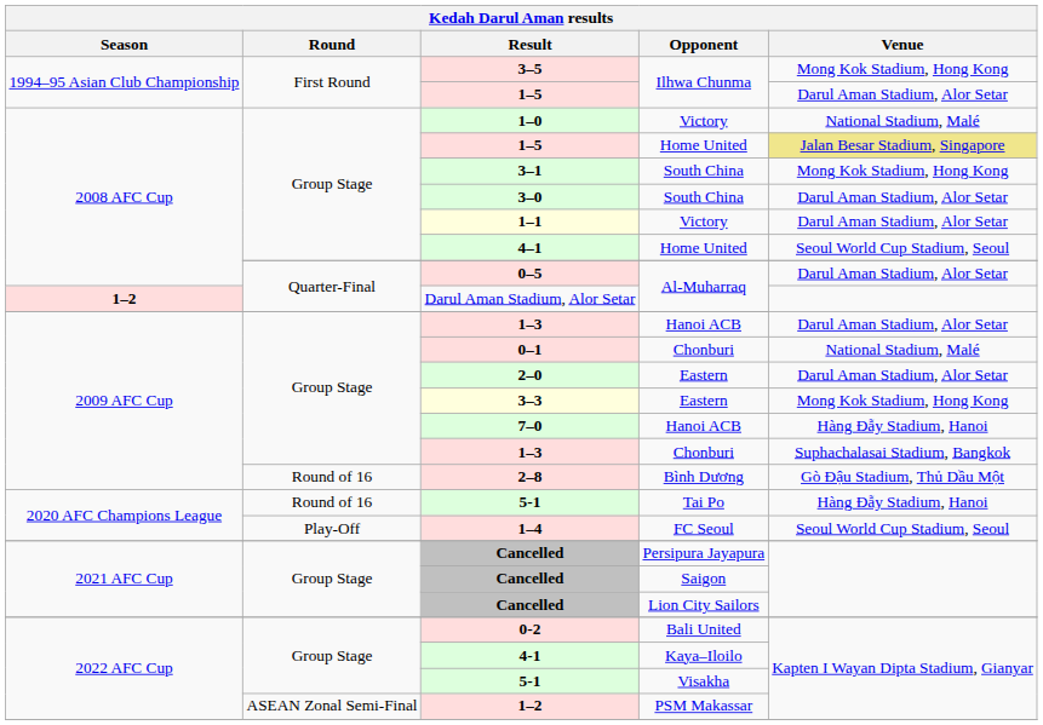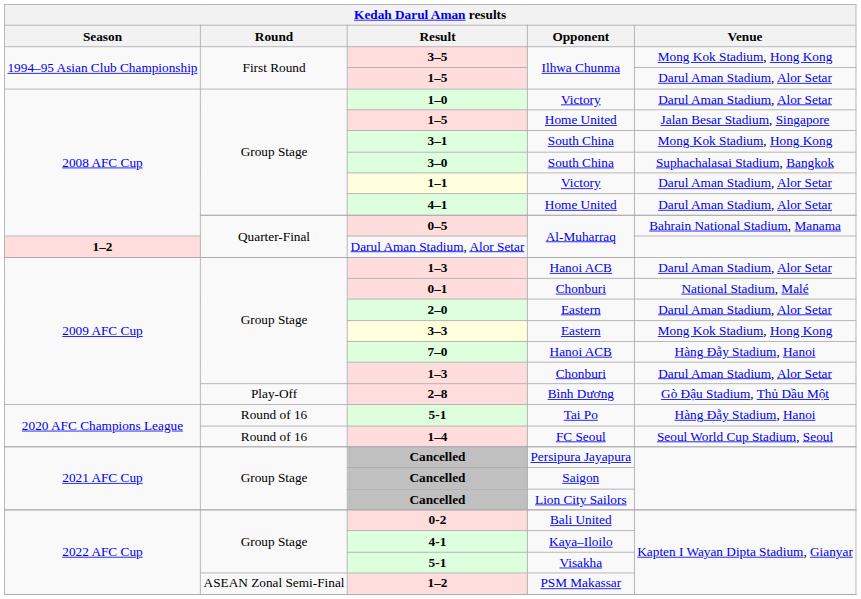1–0 | Venue: National Stadium, Malé -> Darul Aman Stadium, Alor Setar
1–5 / Home United | Venue: khaki background -> no background
3–0 | Venue: Darul Aman Stadium, Alor Setar -> Suphachalasai Stadium, Bangkok
4–1 | Venue: Seoul World Cup Stadium, Seoul -> Darul Aman Stadium, Alor Setar
0–5 | Venue: Darul Aman Stadium, Alor Setar -> Bahrain National Stadium, Manama
1–3 / Chonburi | Venue: Suphachalasai Stadium, Bangkok -> Darul Aman Stadium, Alor Setar
2–8 | Round: Round of 16 -> Play-Off
1–4 | Round: Play-Off -> Round of 16
